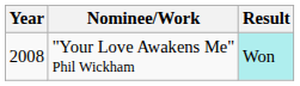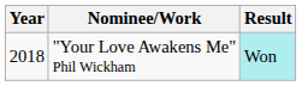"Your Love Awakens Me" Phil Wickham | Year: 2008 -> 2018
